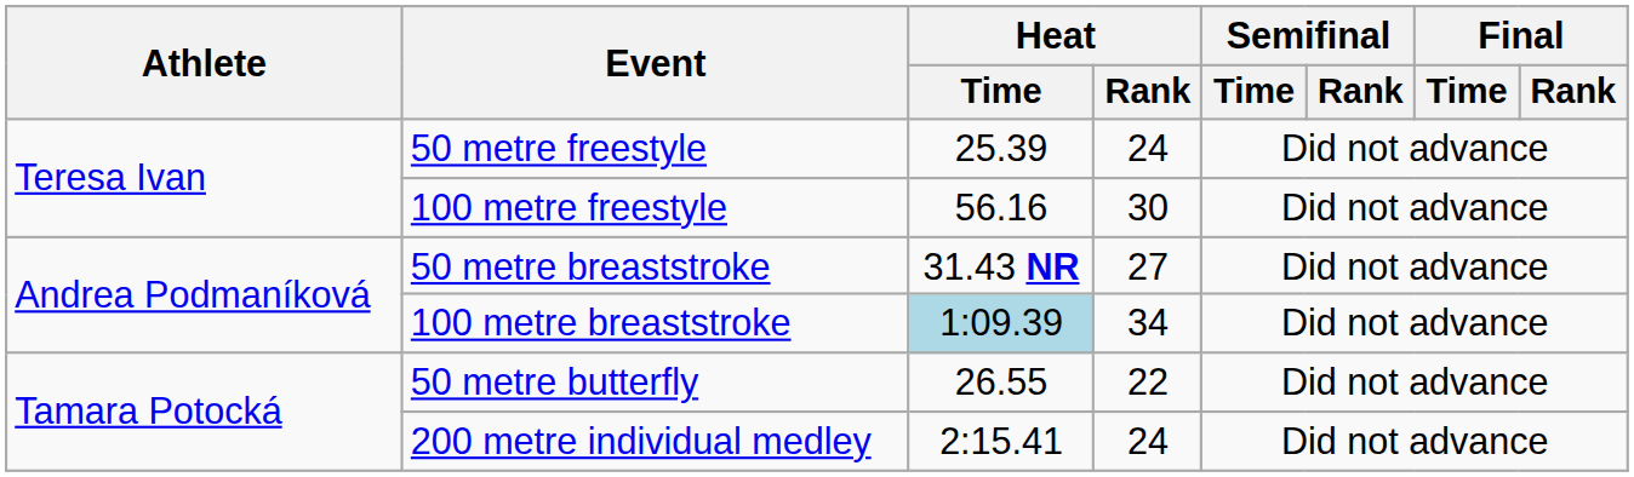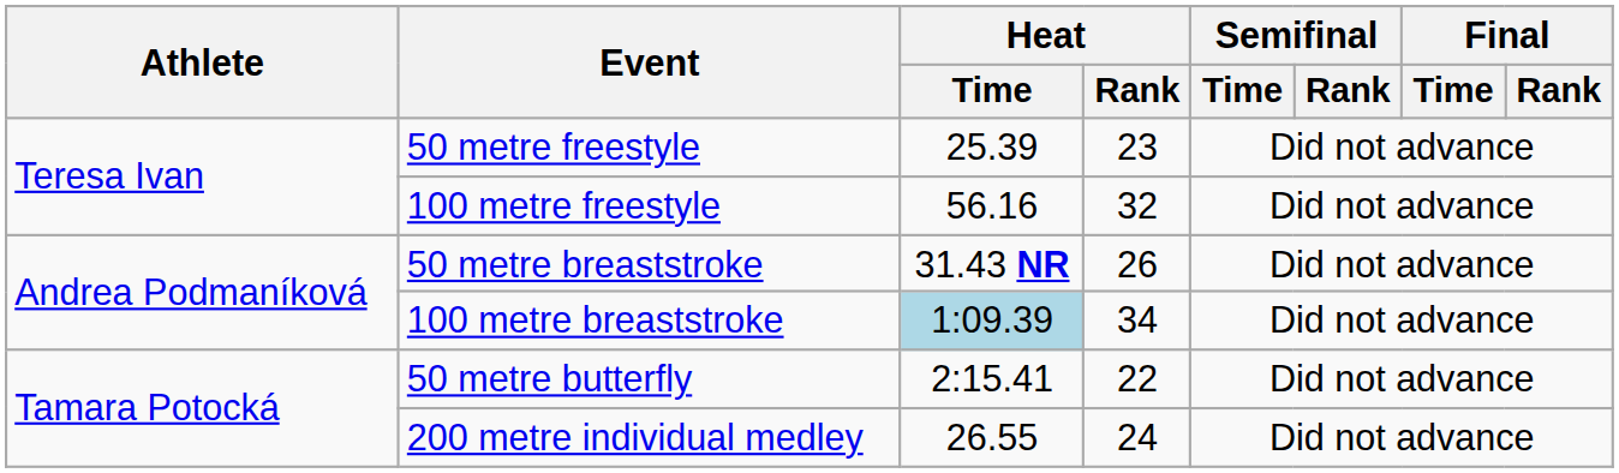50 metre freestyle | Heat / Rank: 24 -> 23
100 metre freestyle | Heat / Rank: 30 -> 32
50 metre breaststroke | Heat / Rank: 27 -> 26
50 metre butterfly | Heat / Time: 26.55 -> 2:15.41
200 metre individual medley | Heat / Time: 2:15.41 -> 26.55
